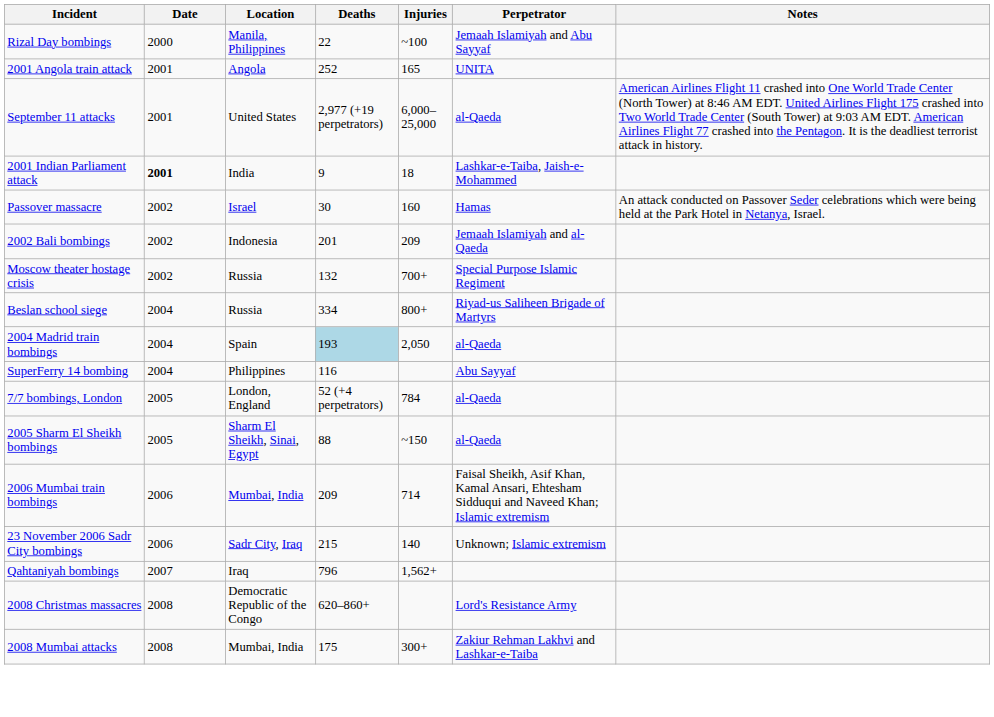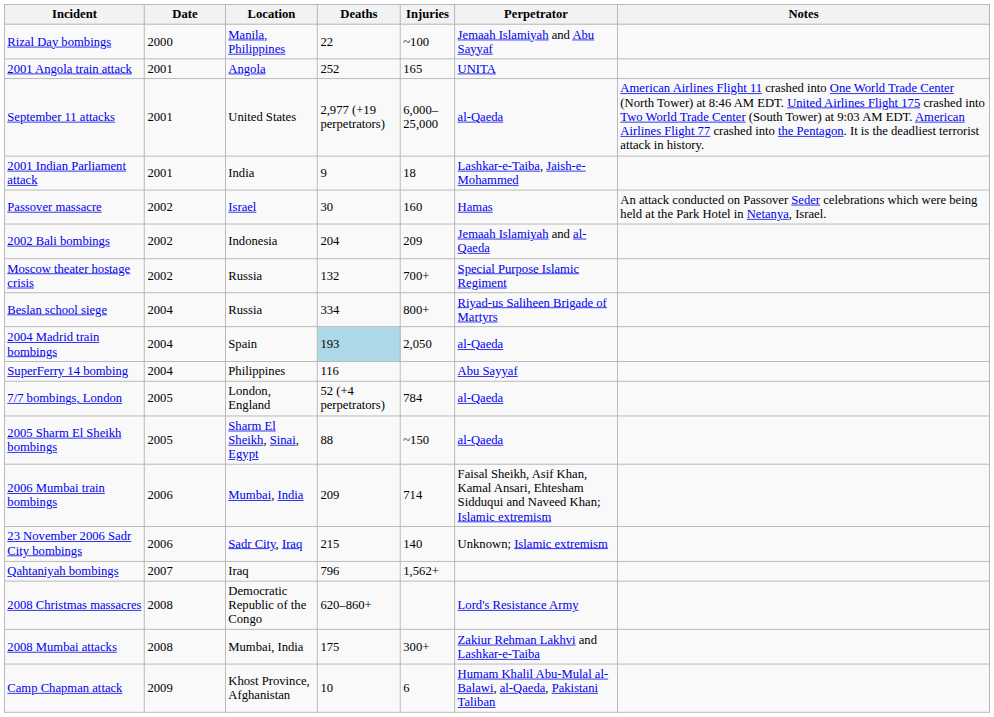2001 Indian Parliament attack | Date: bold -> normal
2002 Bali bombings | Deaths: 201 -> 204
+ row: Camp Chapman attack | 2009 | Khost Province, Afghanistan | 10 | 6 | Humam Khalil Abu-Mulal al-Balawi, al-Qaeda, Pakistani Taliban
